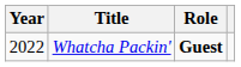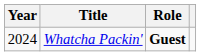Whatcha Packin' | Year: 2022 -> 2024
